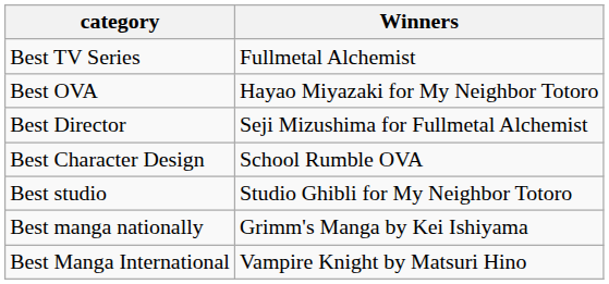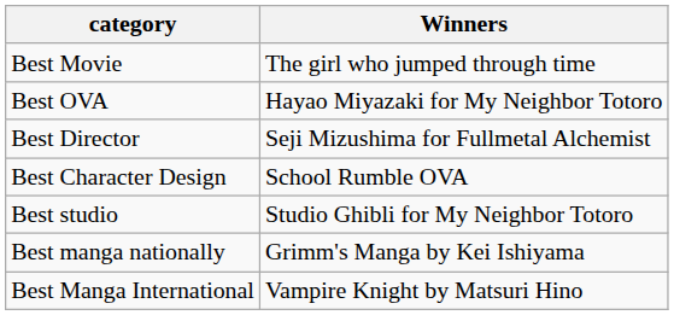- row: Best TV Series | Fullmetal Alchemist
+ row: Best Movie | The girl who jumped through time
